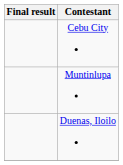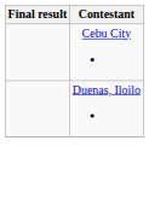- row: Muntinlupa
